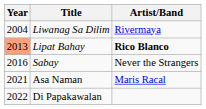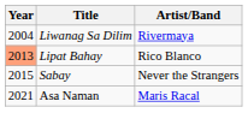Lipat Bahay | Artist/Band: bold -> normal
Sabay | Year: 2016 -> 2015
- row: 2022 | Di Papakawalan
